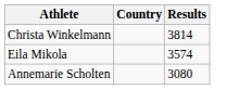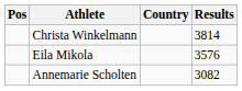+ column: Pos
Eila Mikola | Results: 3574 -> 3576
Annemarie Scholten | Results: 3080 -> 3082
